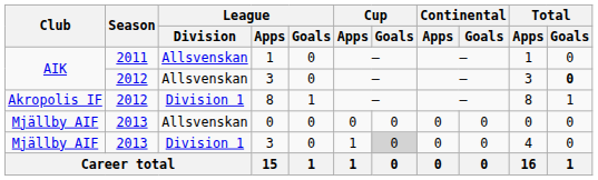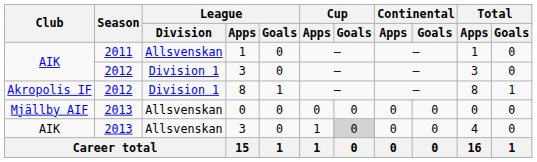2012 / 3 | League / Division: Allsvenskan -> Division 1
2012 / 3 | Total / Goals: bold -> normal
2013 / 3 | Club: Mjällby AIF -> AIK
2013 / 3 | League / Division: Division 1 -> Allsvenskan
